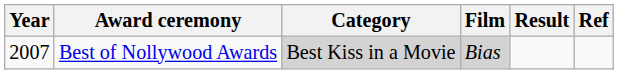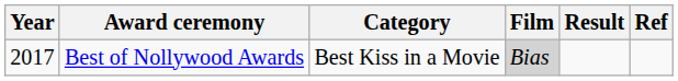Best of Nollywood Awards | Year: 2007 -> 2017
Best of Nollywood Awards | Category: lightgrey background -> no background
